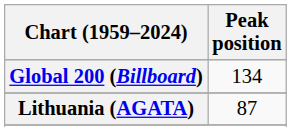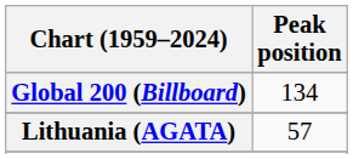Lithuania (AGATA) | Peak position: 87 -> 57
